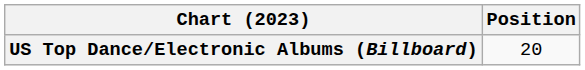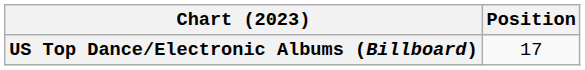US Top Dance/Electronic Albums (Billboard) | Position: 20 -> 17
